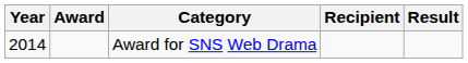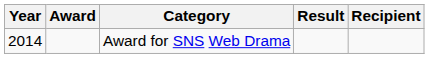columns swapped: Recipient <-> Result
